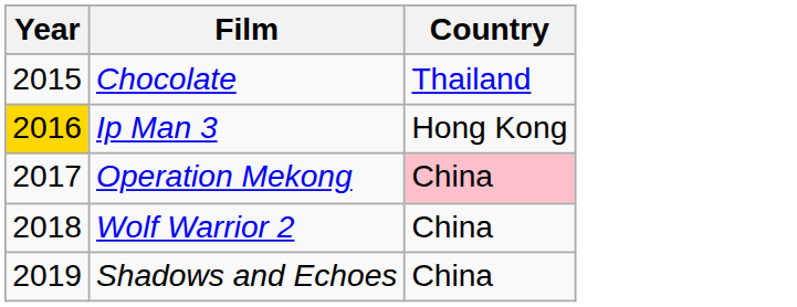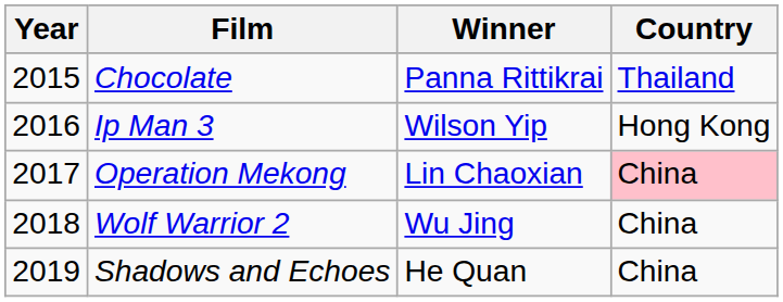+ column: Winner | Panna Rittikrai | Wilson Yip | Lin Chaoxian | Wu Jing | He Quan
Ip Man 3 | Year: gold background -> no background
